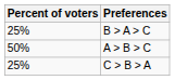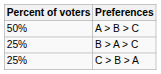rows swapped: A > B > C <-> B > A > C
